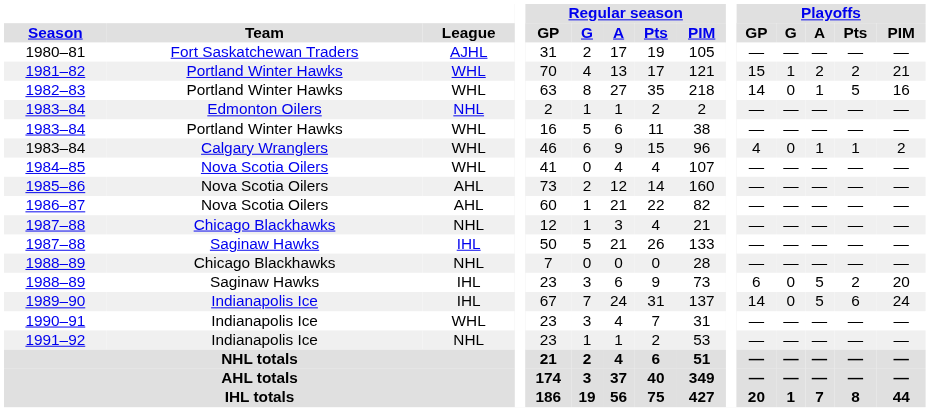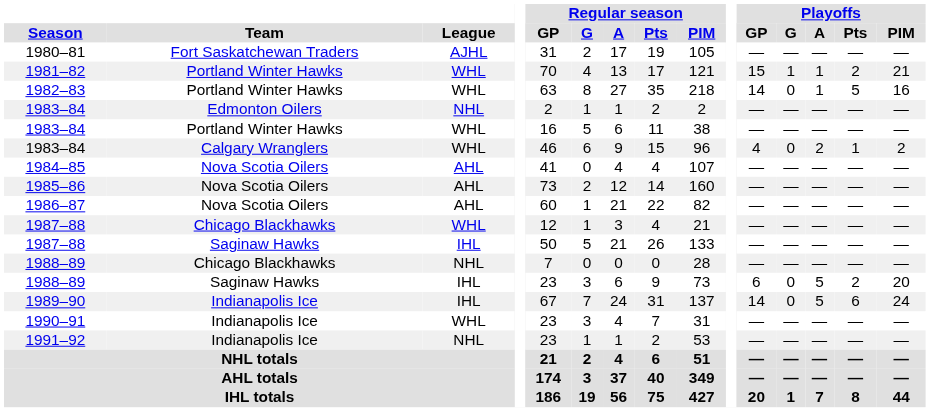1981–82 | Playoffs / A: 2 -> 1
1983–84 / Calgary Wranglers | Playoffs / A: 1 -> 2
1984–85 | League: WHL -> AHL
1987–88 / Chicago Blackhawks | League: NHL -> WHL
